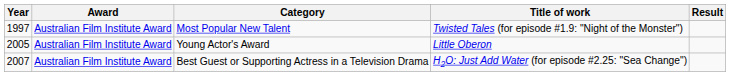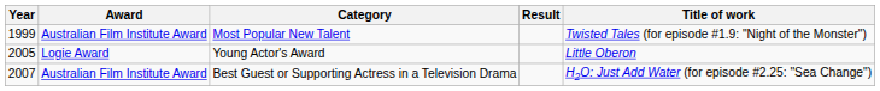columns swapped: Title of work <-> Result
Most Popular New Talent | Year: 1997 -> 1999
Young Actor's Award | Award: Australian Film Institute Award -> Logie Award
